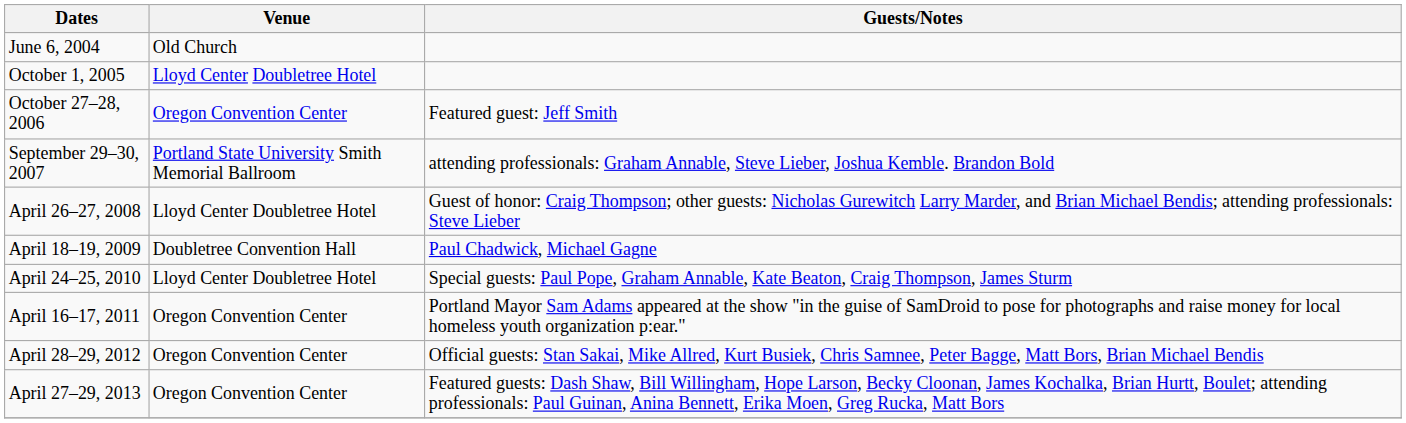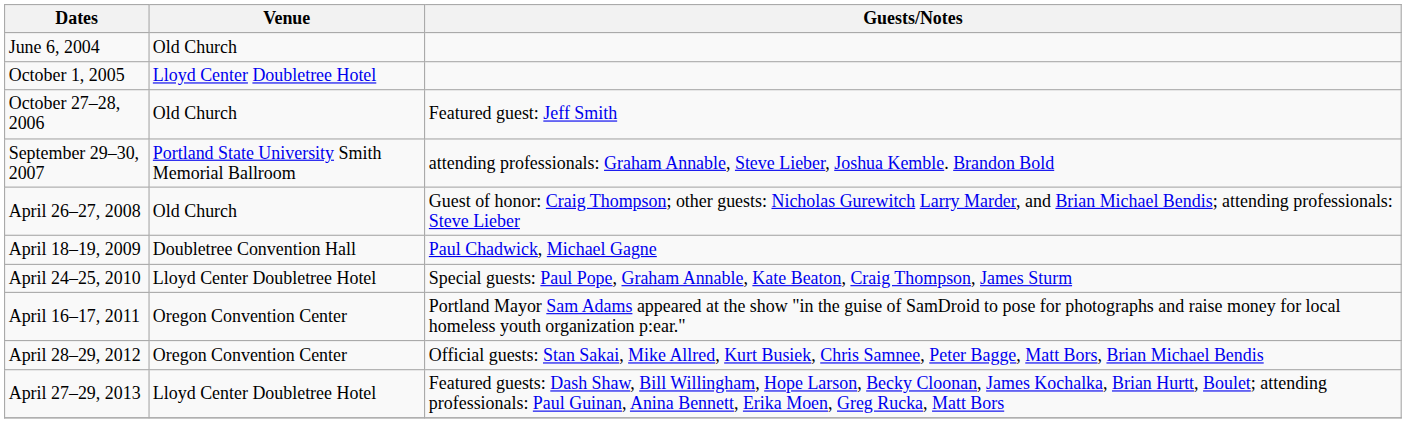October 27–28, 2006 | Venue: Oregon Convention Center -> Old Church
April 26–27, 2008 | Venue: Lloyd Center Doubletree Hotel -> Old Church
April 27–29, 2013 | Venue: Oregon Convention Center -> Lloyd Center Doubletree Hotel
